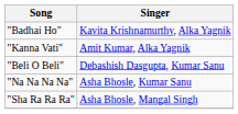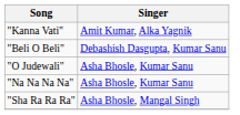- row: "Badhai Ho" | Kavita Krishnamurthy, Alka Yagnik
+ row: "O Judewali" | Asha Bhosle, Kumar Sanu
